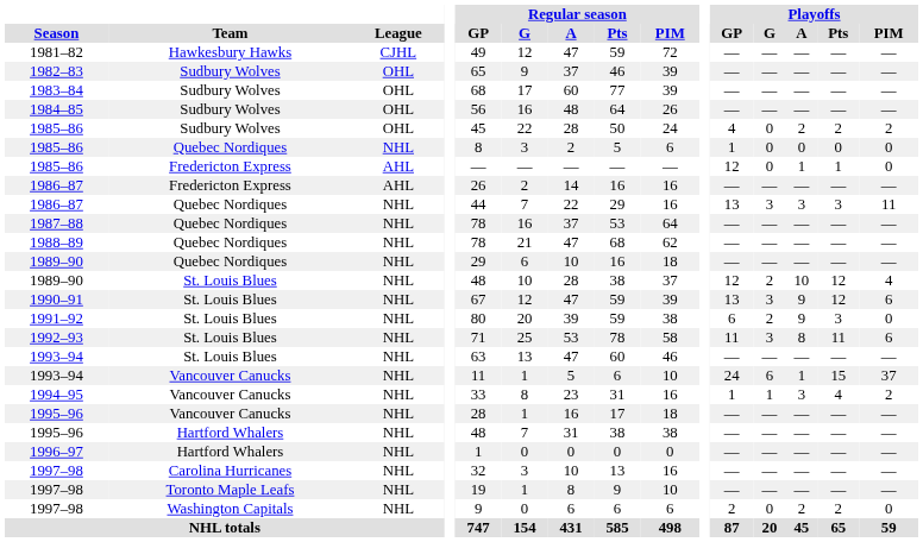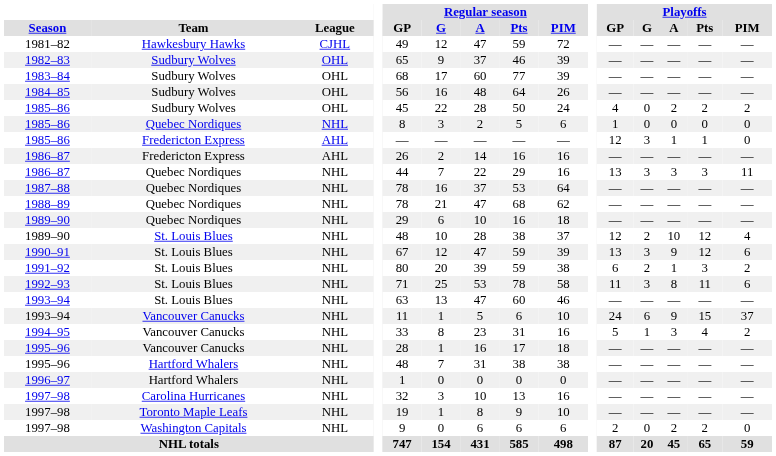1985–86 / Fredericton Express | Playoffs / G: 0 -> 3
1991–92 | Playoffs / A: 9 -> 1
1991–92 | Playoffs / PIM: 0 -> 2
1993–94 / Vancouver Canucks | Playoffs / A: 1 -> 9
1994–95 | Playoffs / GP: 1 -> 5
